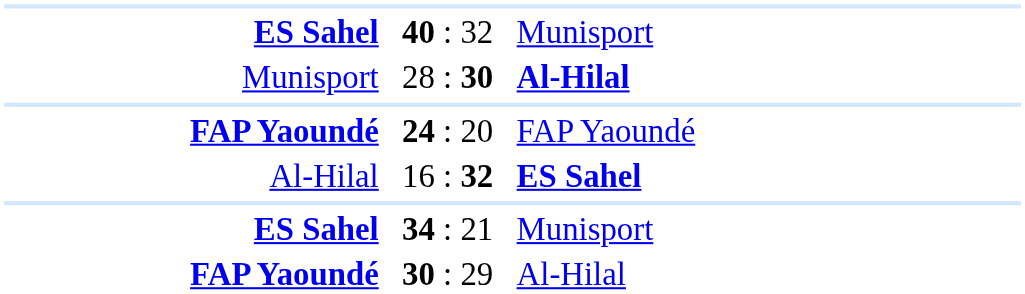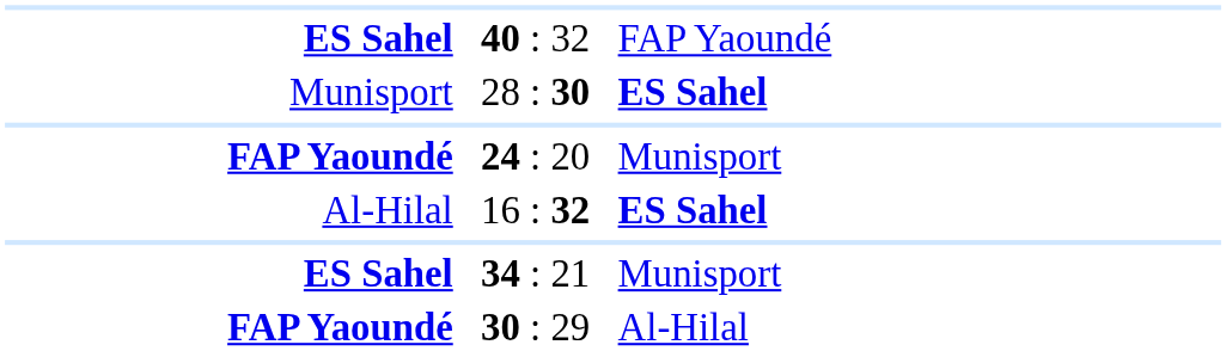40 : 32 | column 3: Munisport -> FAP Yaoundé
28 : 30 | column 3: Al-Hilal -> ES Sahel
24 : 20 | column 3: FAP Yaoundé -> Munisport
